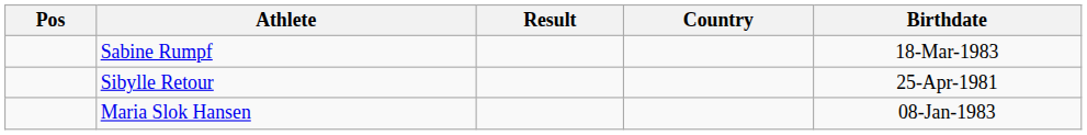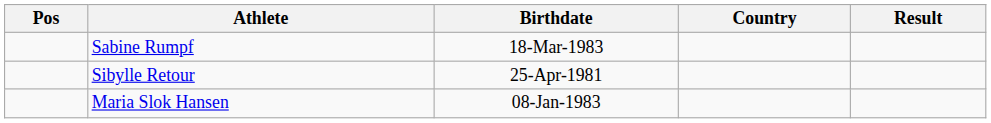columns swapped: Birthdate <-> Result
